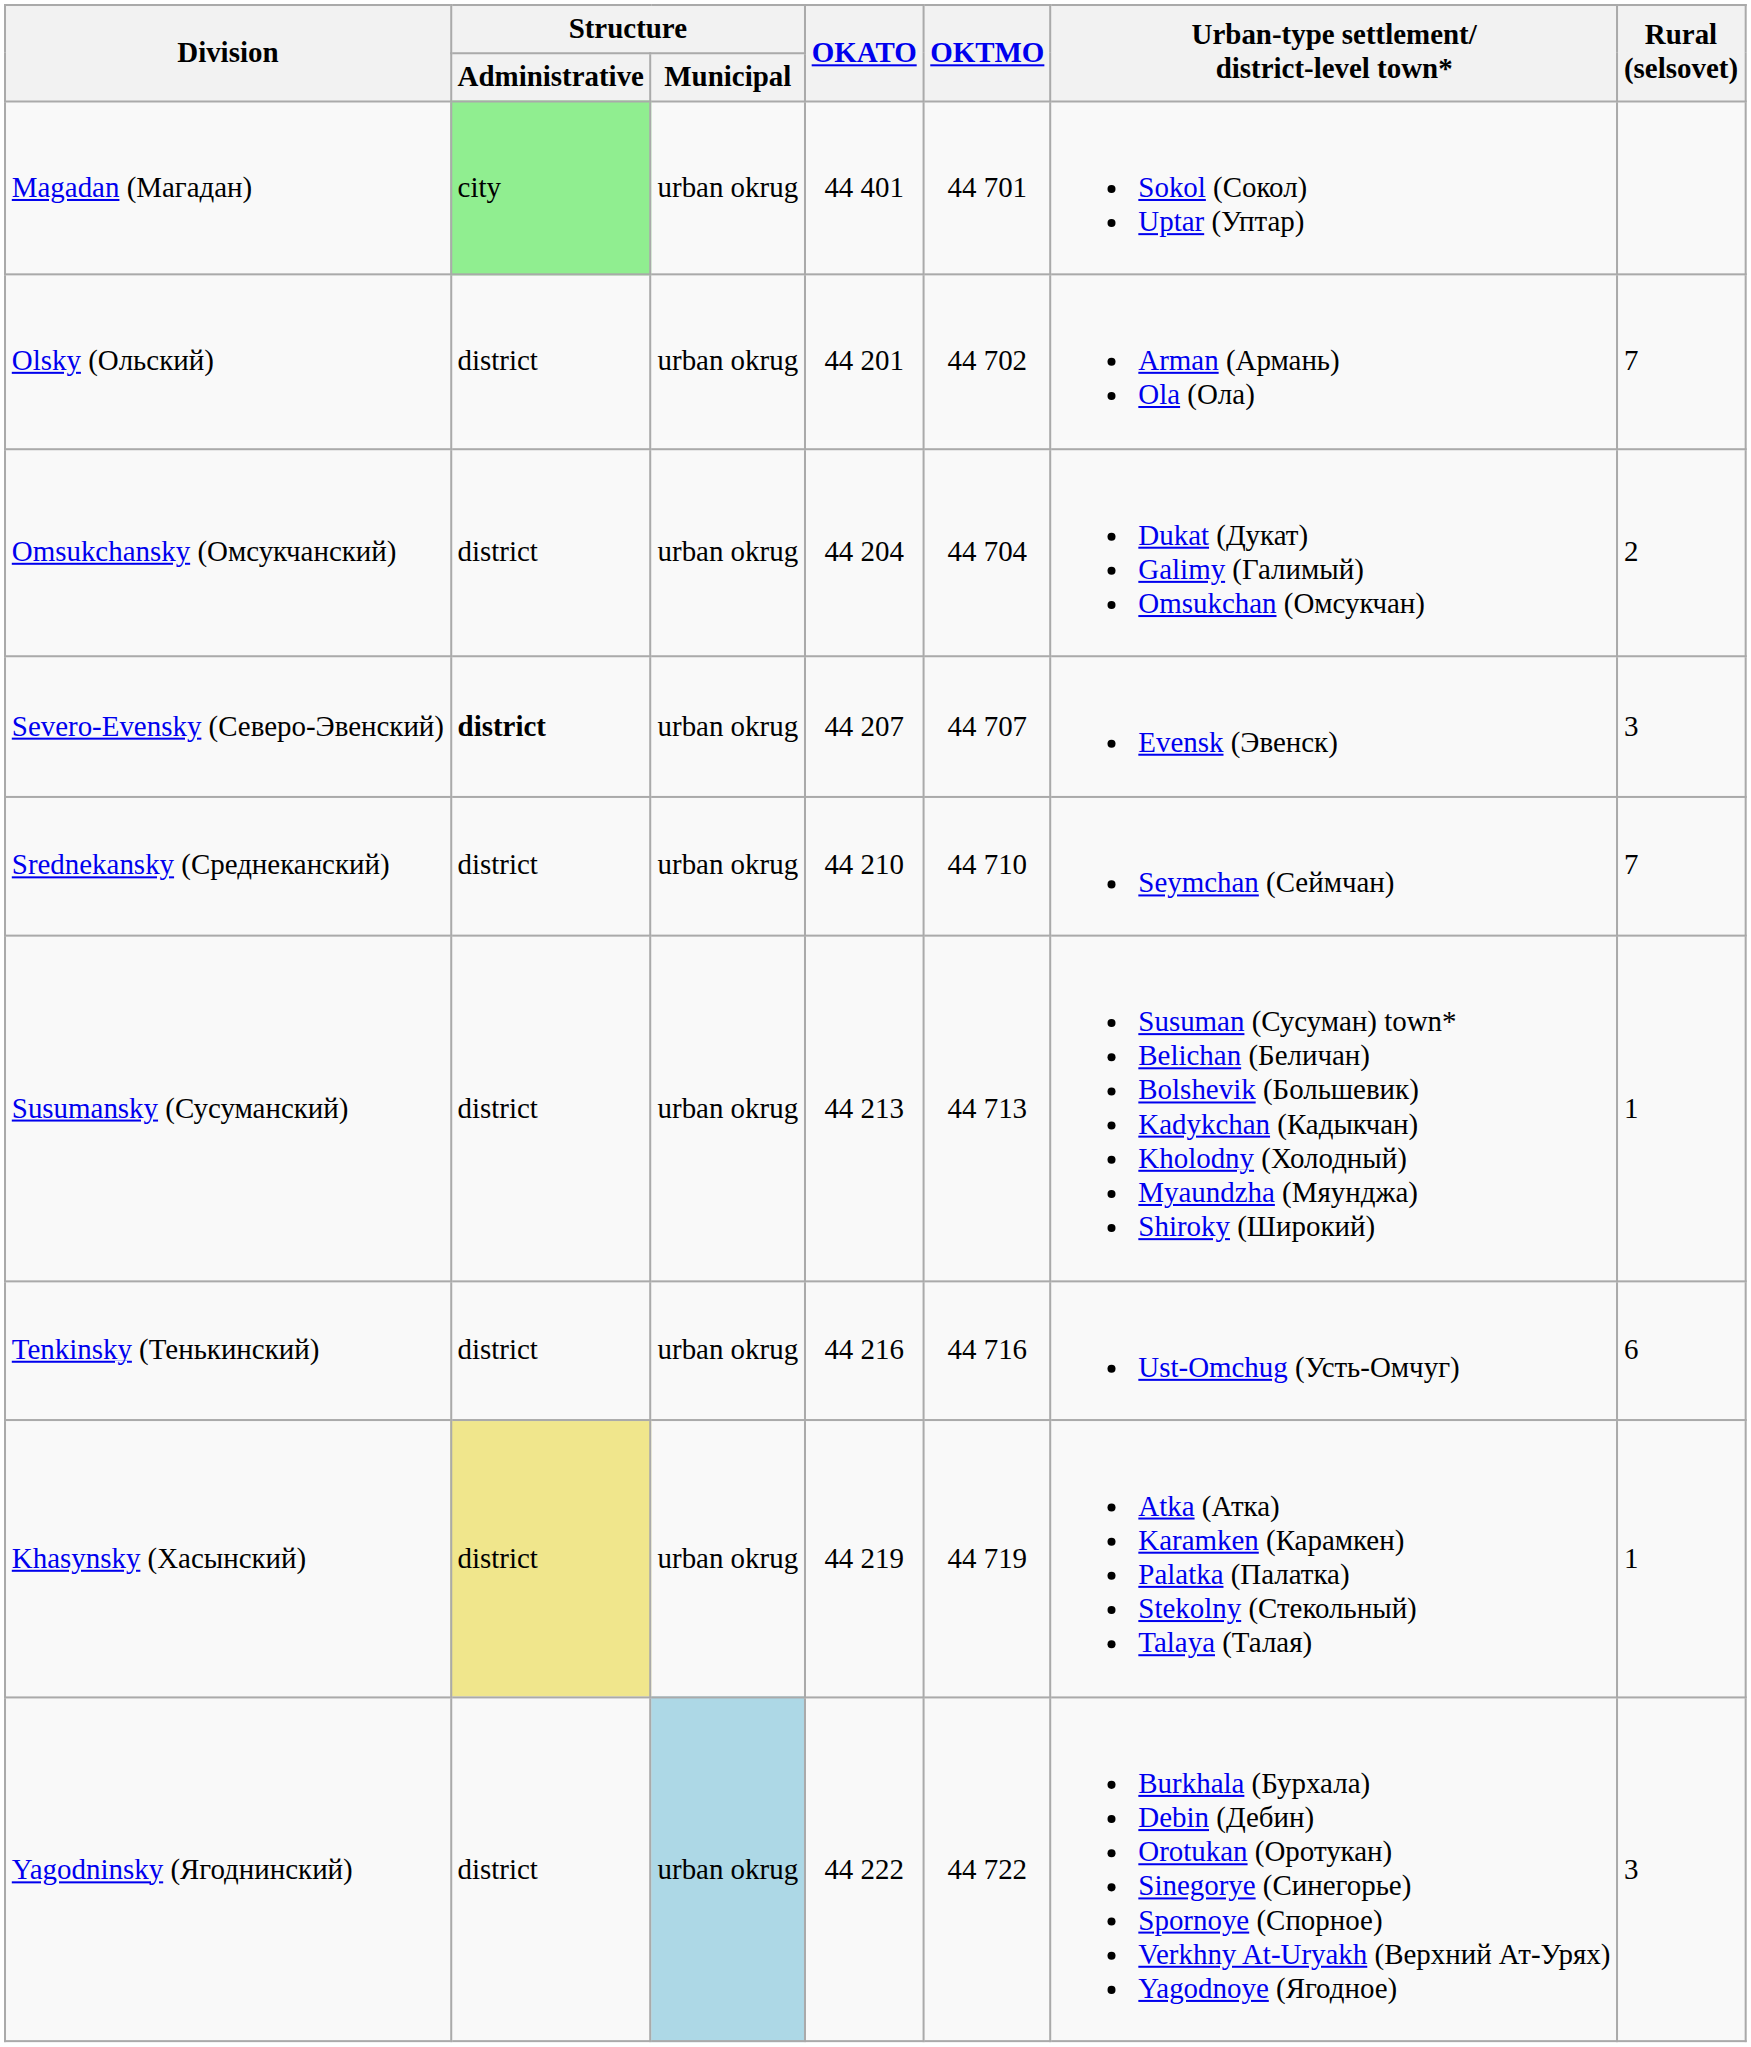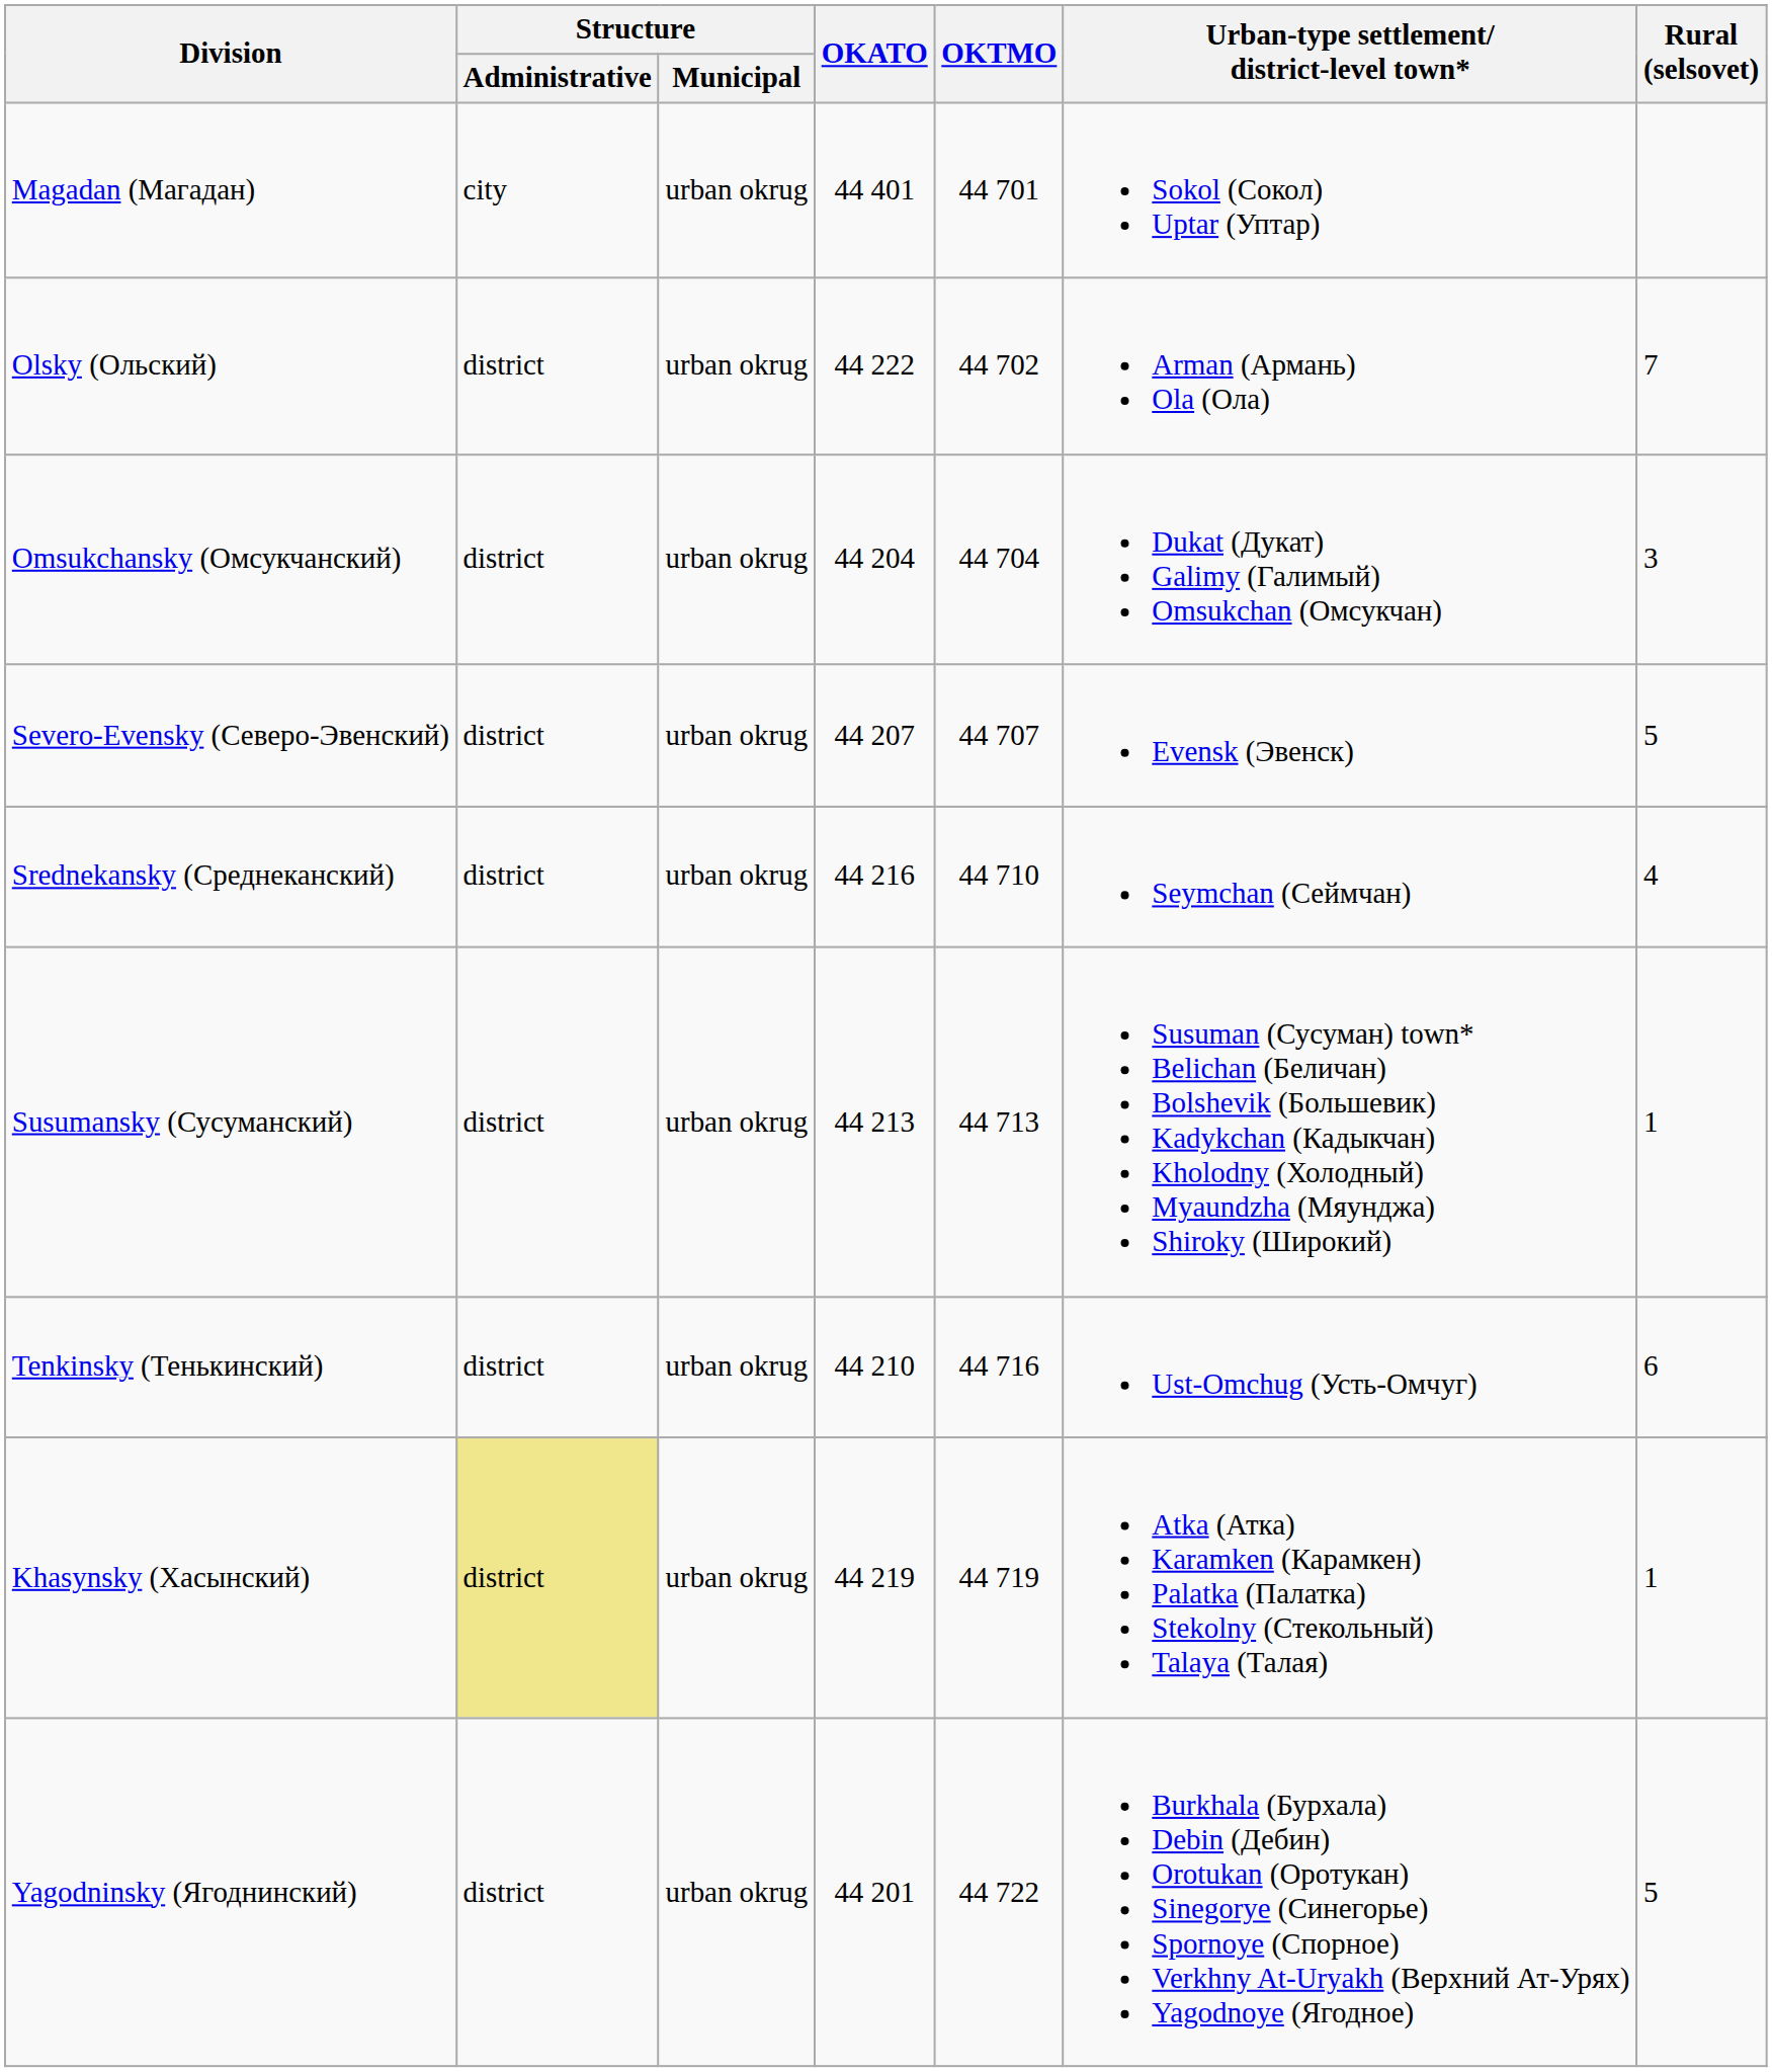Magadan (Магадан) | Structure / Administrative: lightgreen background -> no background
Olsky (Ольский) | OKATO: 44 201 -> 44 222
Omsukchansky (Омсукчанский) | Rural (selsovet): 2 -> 3
Severo-Evensky (Северо-Эвенский) | Structure / Administrative: bold -> normal
Severo-Evensky (Северо-Эвенский) | Rural (selsovet): 3 -> 5
Srednekansky (Среднеканский) | OKATO: 44 210 -> 44 216
Srednekansky (Среднеканский) | Rural (selsovet): 7 -> 4
Tenkinsky (Тенькинский) | OKATO: 44 216 -> 44 210
Yagodninsky (Ягоднинский) | Structure / Municipal: lightblue background -> no background
Yagodninsky (Ягоднинский) | OKATO: 44 222 -> 44 201
Yagodninsky (Ягоднинский) | Rural (selsovet): 3 -> 5
